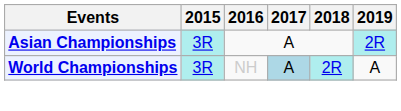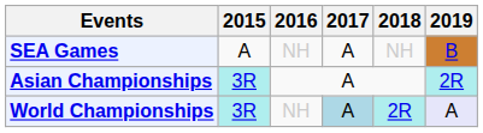+ row: SEA Games | A | NH | A | NH | B
World Championships | 2019: no background -> lavender background
